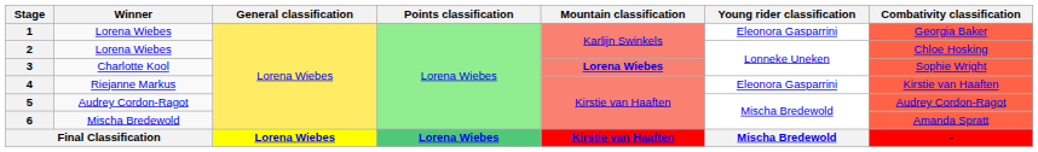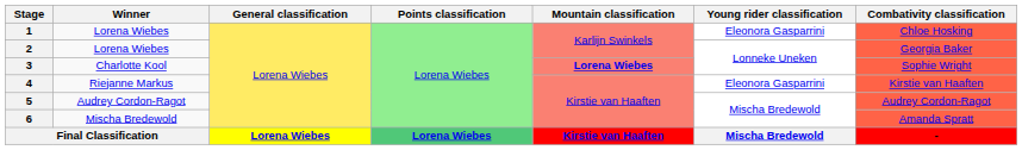1 | Combativity classification: Georgia Baker -> Chloe Hosking
2 | Combativity classification: Chloe Hosking -> Georgia Baker
